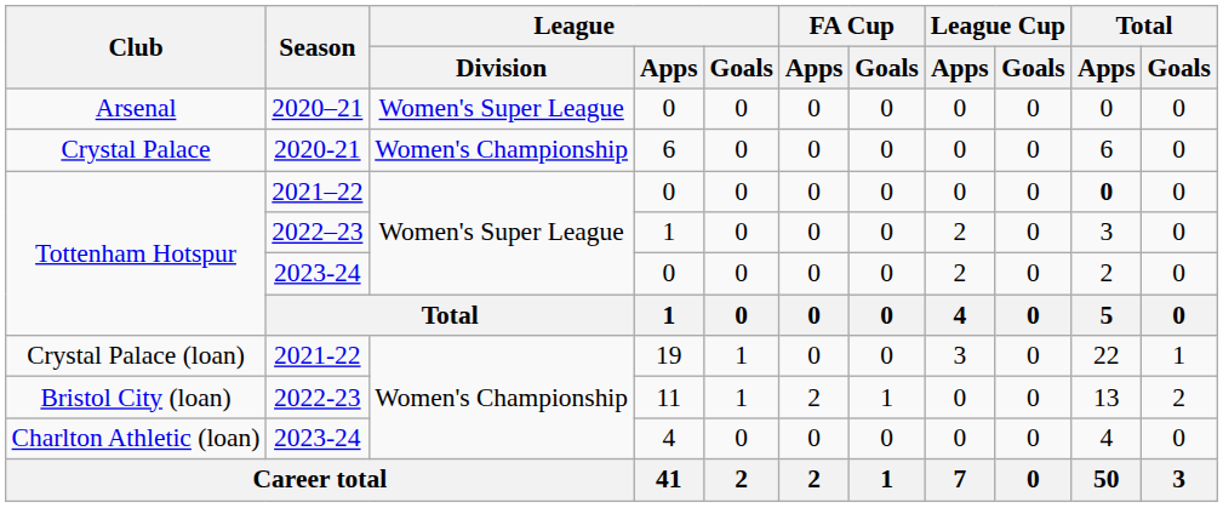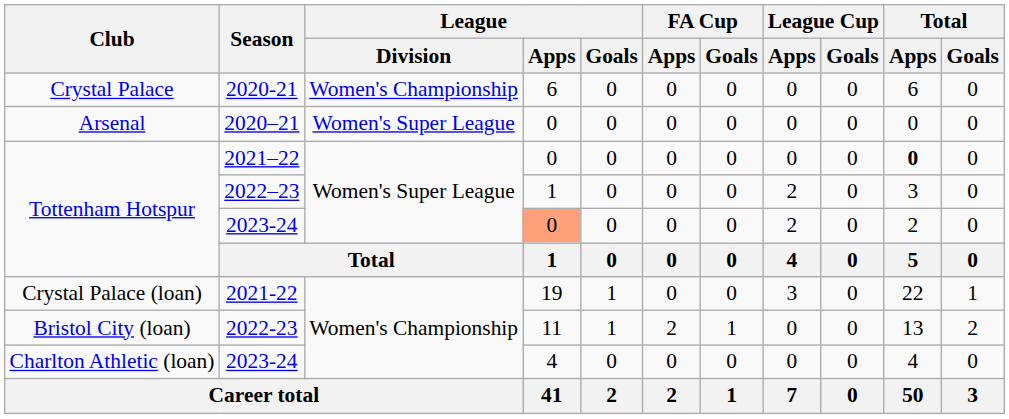rows swapped: 2020–21 <-> 2020-21
Tottenham Hotspur / 2023-24 | League / Apps: no background -> lightsalmon background
